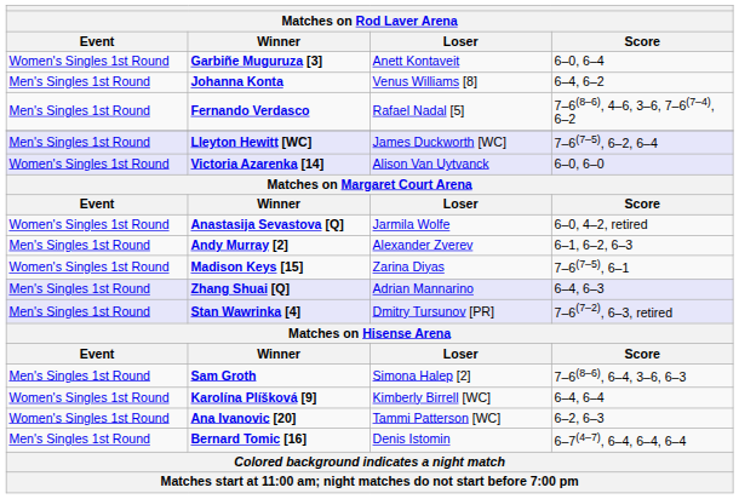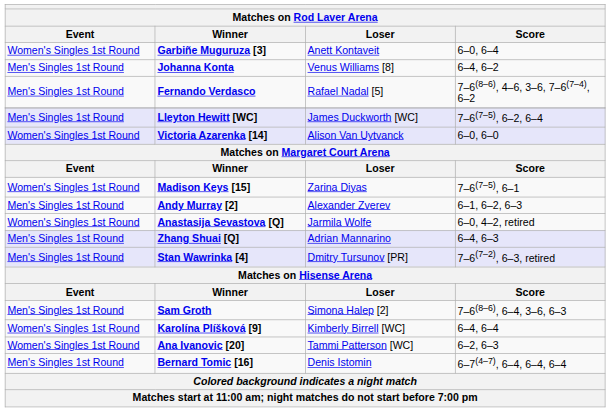rows swapped: Madison Keys [15] <-> Anastasija Sevastova [Q]
